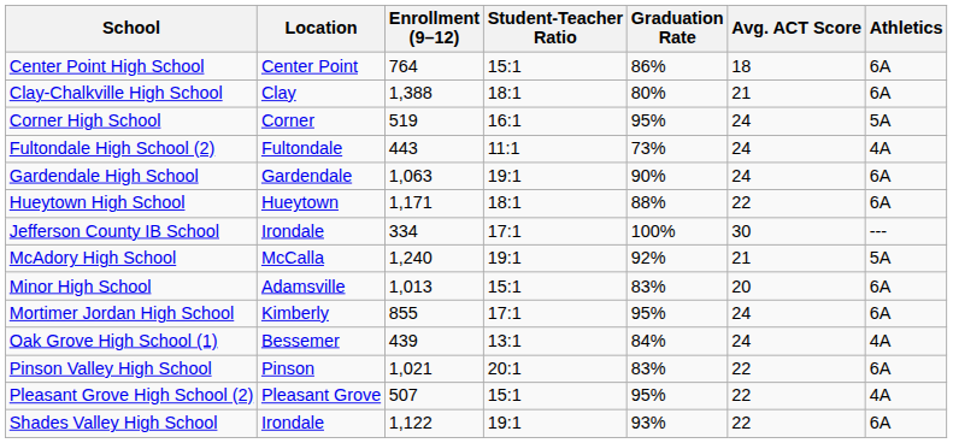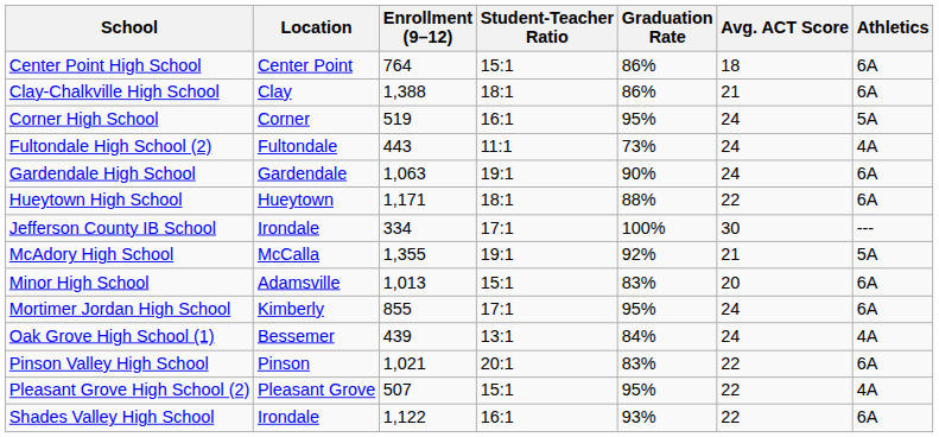Clay-Chalkville High School | Graduation Rate: 80% -> 86%
McAdory High School | Enrollment (9–12): 1,240 -> 1,355
Shades Valley High School | Student-Teacher Ratio: 19:1 -> 16:1
